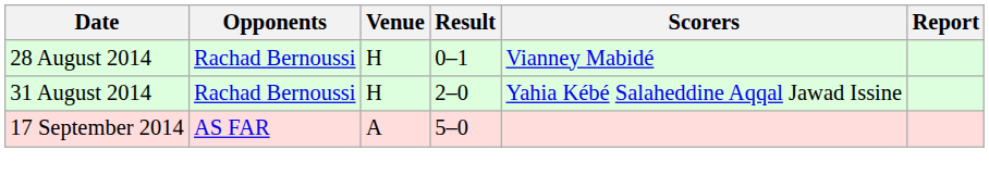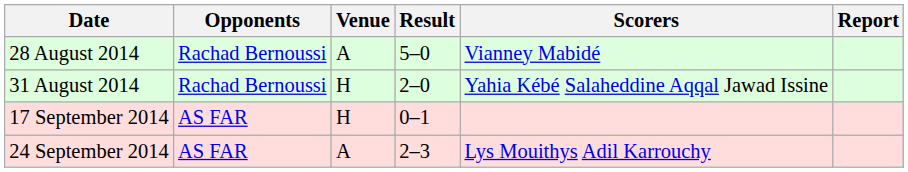28 August 2014 | Venue: H -> A
28 August 2014 | Result: 0–1 -> 5–0
17 September 2014 | Venue: A -> H
17 September 2014 | Result: 5–0 -> 0–1
+ row: 24 September 2014 | AS FAR | A | 2–3 | Lys Mouithys Adil Karrouchy
